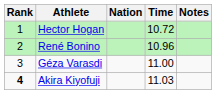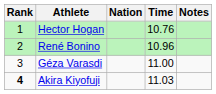Hector Hogan | Time: 10.72 -> 10.76
